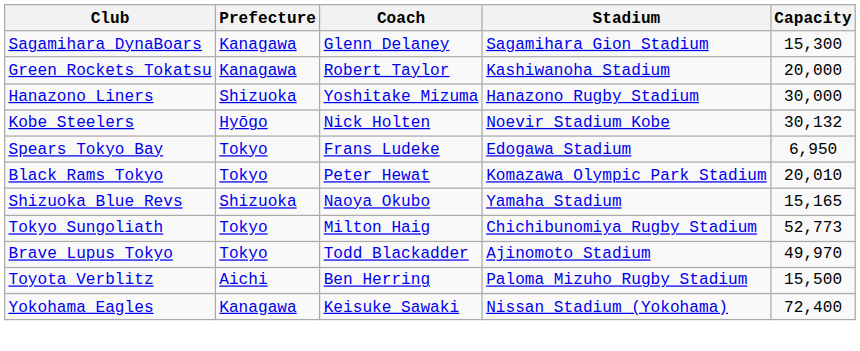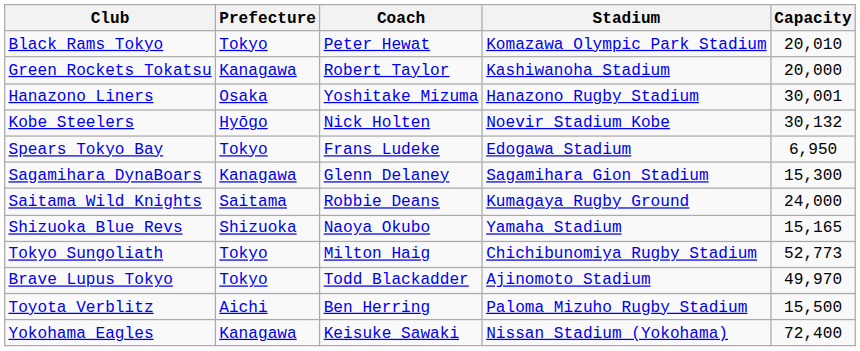rows swapped: Black Rams Tokyo <-> Sagamihara DynaBoars
Hanazono Liners | Prefecture: Shizuoka -> Osaka
Hanazono Liners | Capacity: 30,000 -> 30,001
+ row: Saitama Wild Knights | Saitama | Robbie Deans | Kumagaya Rugby Ground | 24,000
